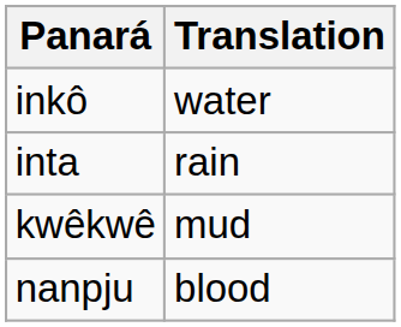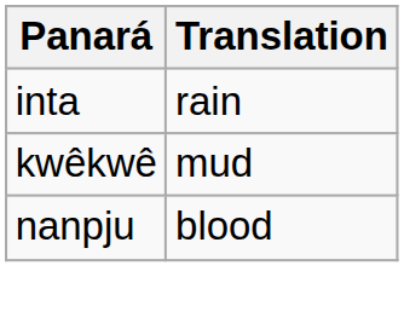- row: inkô | water
